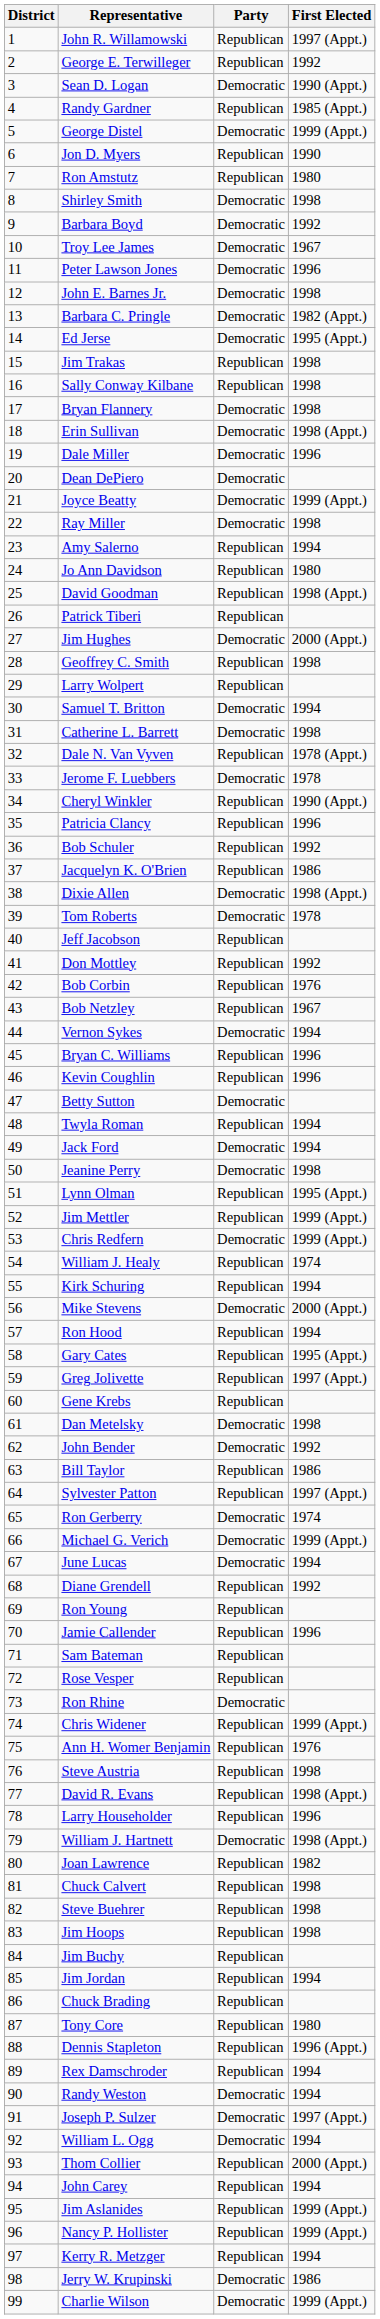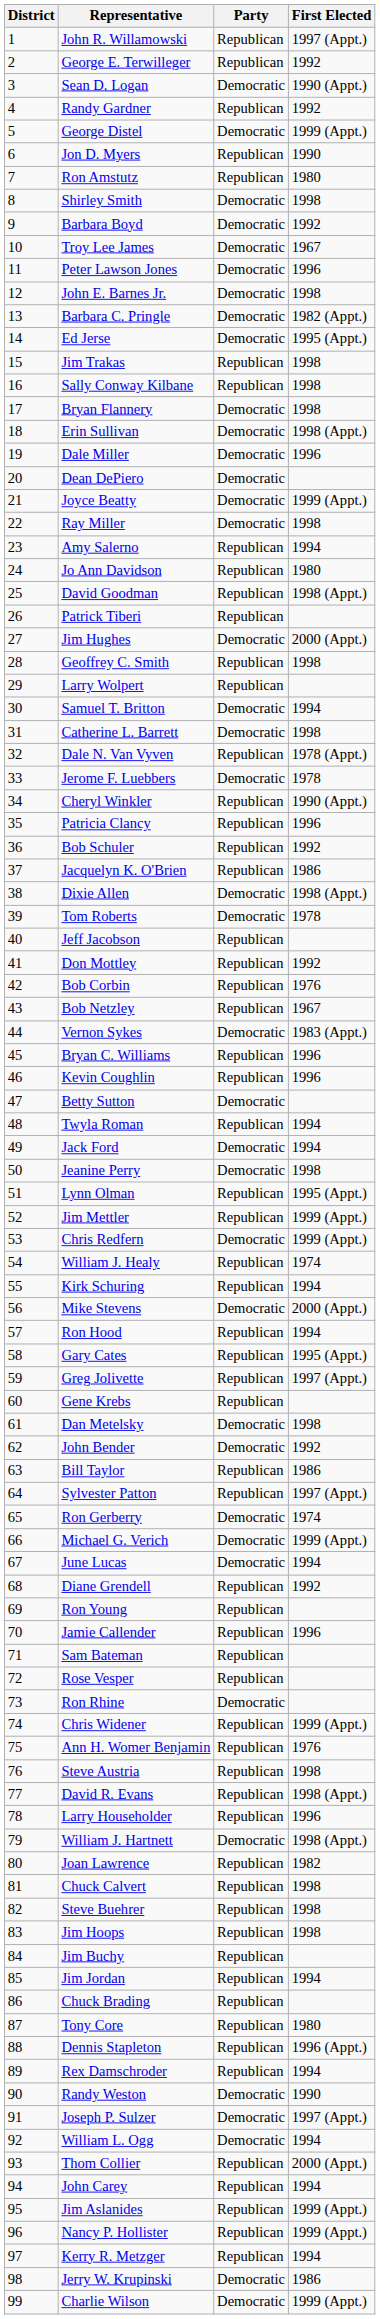Randy Gardner | First Elected: 1985 (Appt.) -> 1992
Vernon Sykes | First Elected: 1994 -> 1983 (Appt.)
Randy Weston | First Elected: 1994 -> 1990
